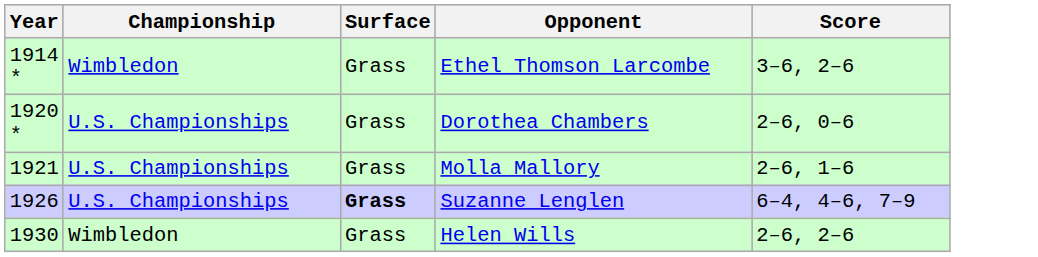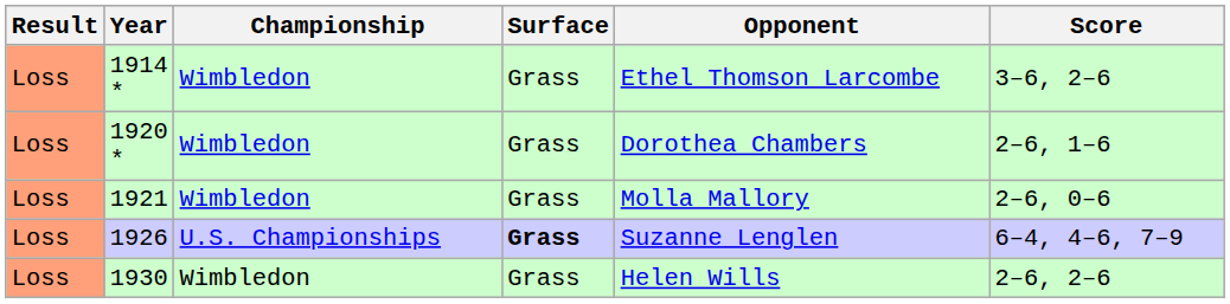+ column: Result | Loss | Loss | Loss | Loss | Loss
1920 * | Championship: U.S. Championships -> Wimbledon
1920 * | Score: 2–6, 0–6 -> 2–6, 1–6
1921 | Championship: U.S. Championships -> Wimbledon
1921 | Score: 2–6, 1–6 -> 2–6, 0–6
